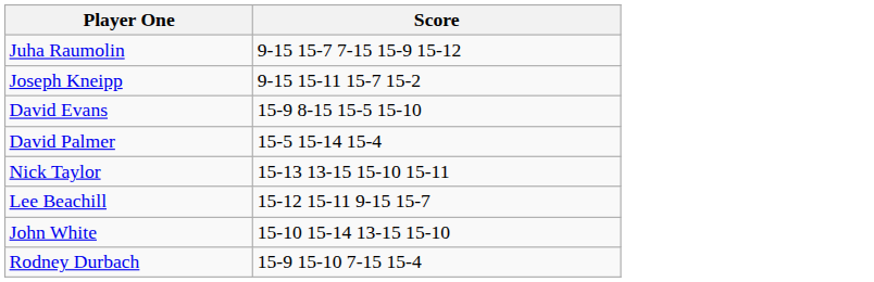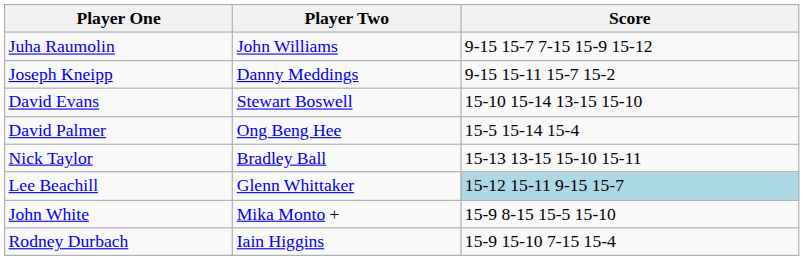+ column: Player Two | John Williams | Danny Meddings | Stewart Boswell | Ong Beng Hee | Bradley Ball | Glenn Whittaker | Mika Monto + | Iain Higgins
David Evans | Score: 15-9 8-15 15-5 15-10 -> 15-10 15-14 13-15 15-10
Lee Beachill | Score: no background -> lightblue background
John White | Score: 15-10 15-14 13-15 15-10 -> 15-9 8-15 15-5 15-10
